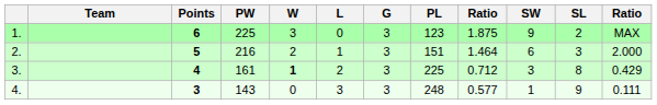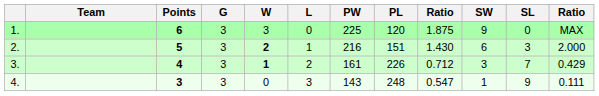columns swapped: G <-> PW
1. | PL: 123 -> 120
1. | SL: 2 -> 0
2. | W: normal -> bold
2. | column 9: 1.464 -> 1.430
3. | PL: 225 -> 226
3. | SL: 8 -> 7
4. | column 9: 0.577 -> 0.547
